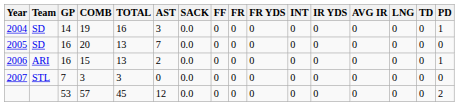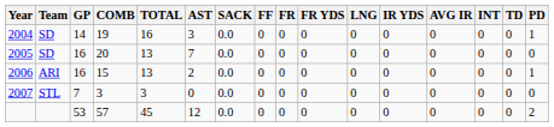columns swapped: INT <-> LNG
